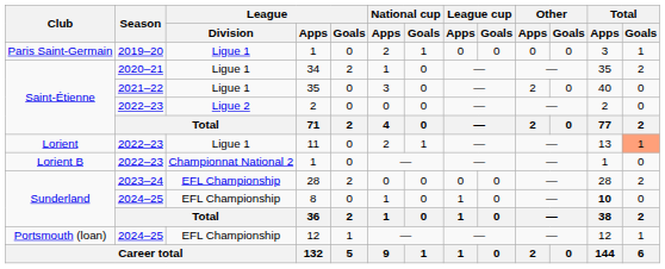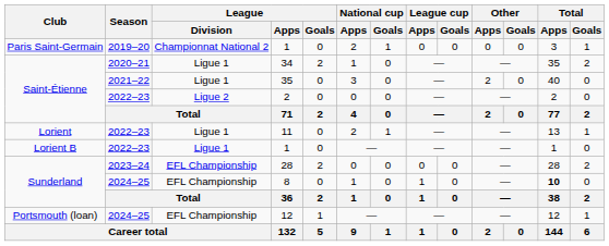Paris Saint-Germain / 1 | League / Division: Ligue 1 -> Championnat National 2
11 | Total / Goals: lightsalmon background -> no background
Lorient B / 1 | League / Division: Championnat National 2 -> Ligue 1
